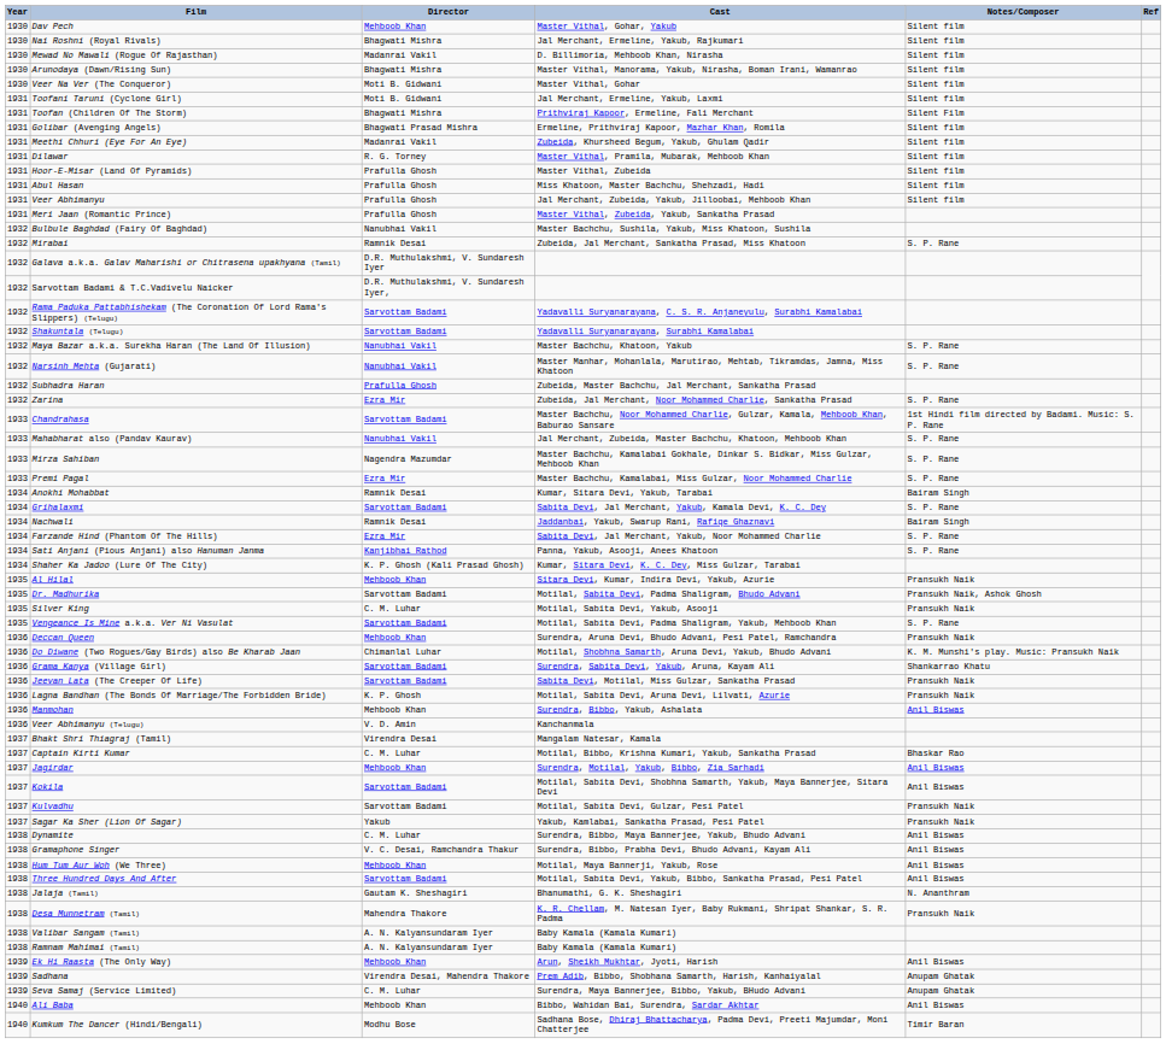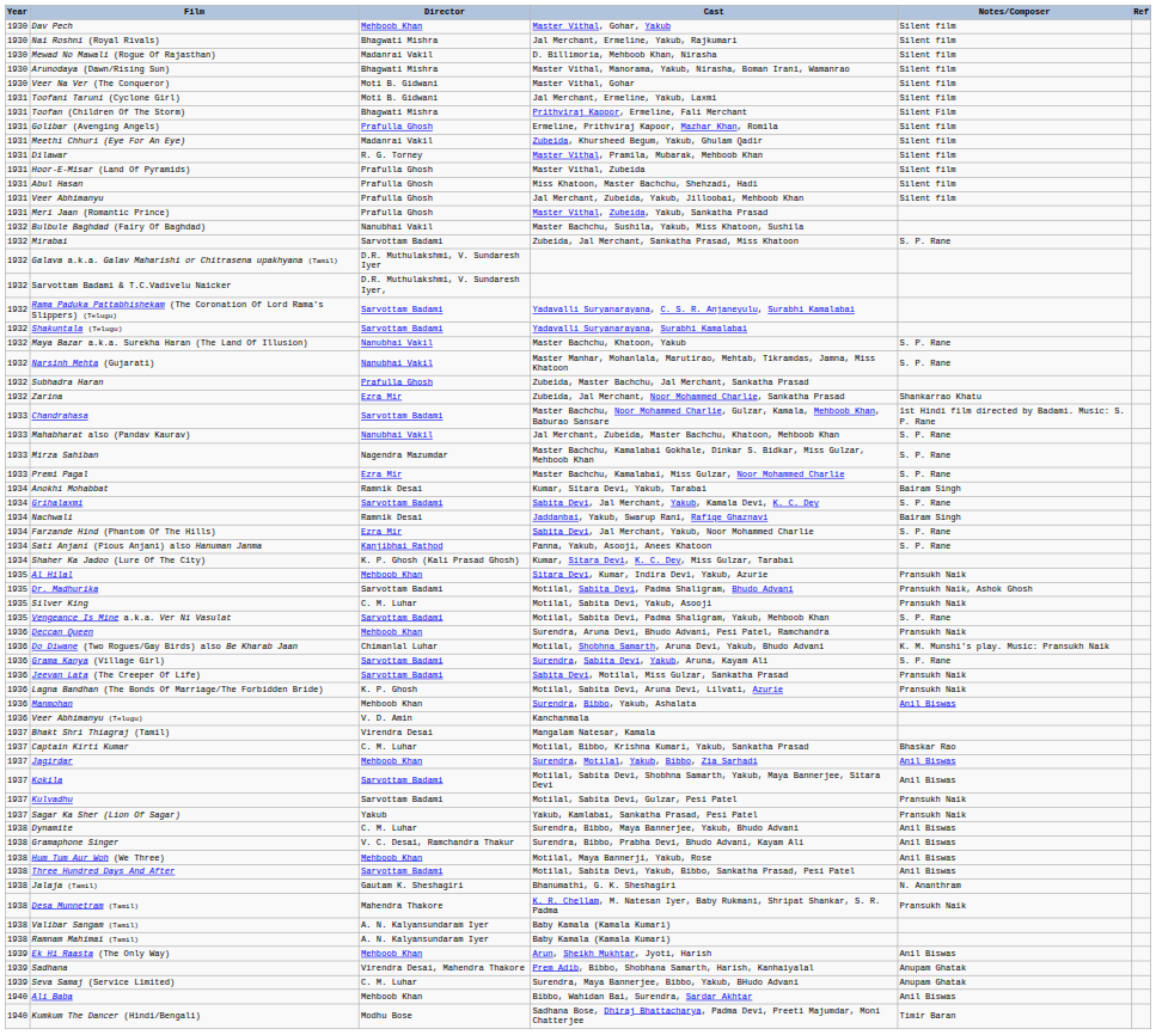Golibar (Avenging Angels) | Director: Bhagwati Prasad Mishra -> Prafulla Ghosh
Mirabai | Director: Ramnik Desai -> Sarvottam Badami
Zarina | Notes/Composer: S. P. Rane -> Shankarrao Khatu
Grama Kanya (Village Girl) | Notes/Composer: Shankarrao Khatu -> S. P. Rane
